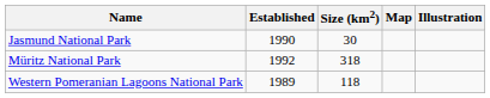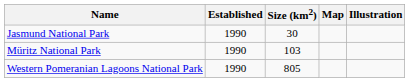Müritz National Park | Established: 1992 -> 1990
Müritz National Park | Size (km2): 318 -> 103
Western Pomeranian Lagoons National Park | Established: 1989 -> 1990
Western Pomeranian Lagoons National Park | Size (km2): 118 -> 805
